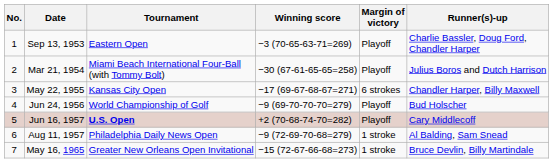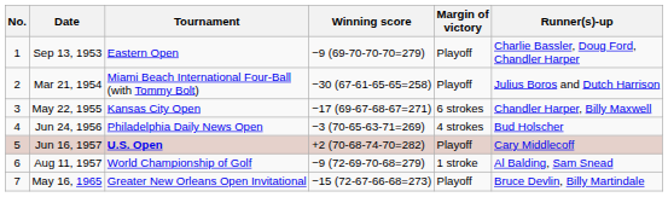Sep 13, 1953 | Winning score: −3 (70-65-63-71=269) -> −9 (69-70-70-70=279)
Jun 24, 1956 | Tournament: World Championship of Golf -> Philadelphia Daily News Open
Jun 24, 1956 | Winning score: −9 (69-70-70-70=279) -> −3 (70-65-63-71=269)
Jun 24, 1956 | Margin of victory: Playoff -> 4 strokes
Aug 11, 1957 | Tournament: Philadelphia Daily News Open -> World Championship of Golf
May 16, 1965 | Margin of victory: 1 stroke -> Playoff
